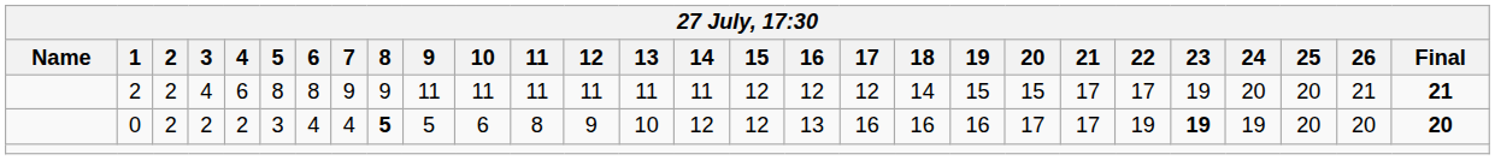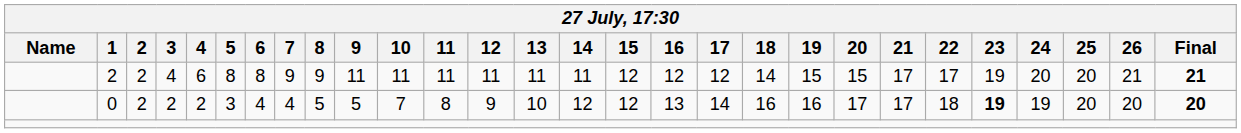0 | 8: bold -> normal
0 | 10: 6 -> 7
0 | 17: 16 -> 14
0 | 22: 19 -> 18
